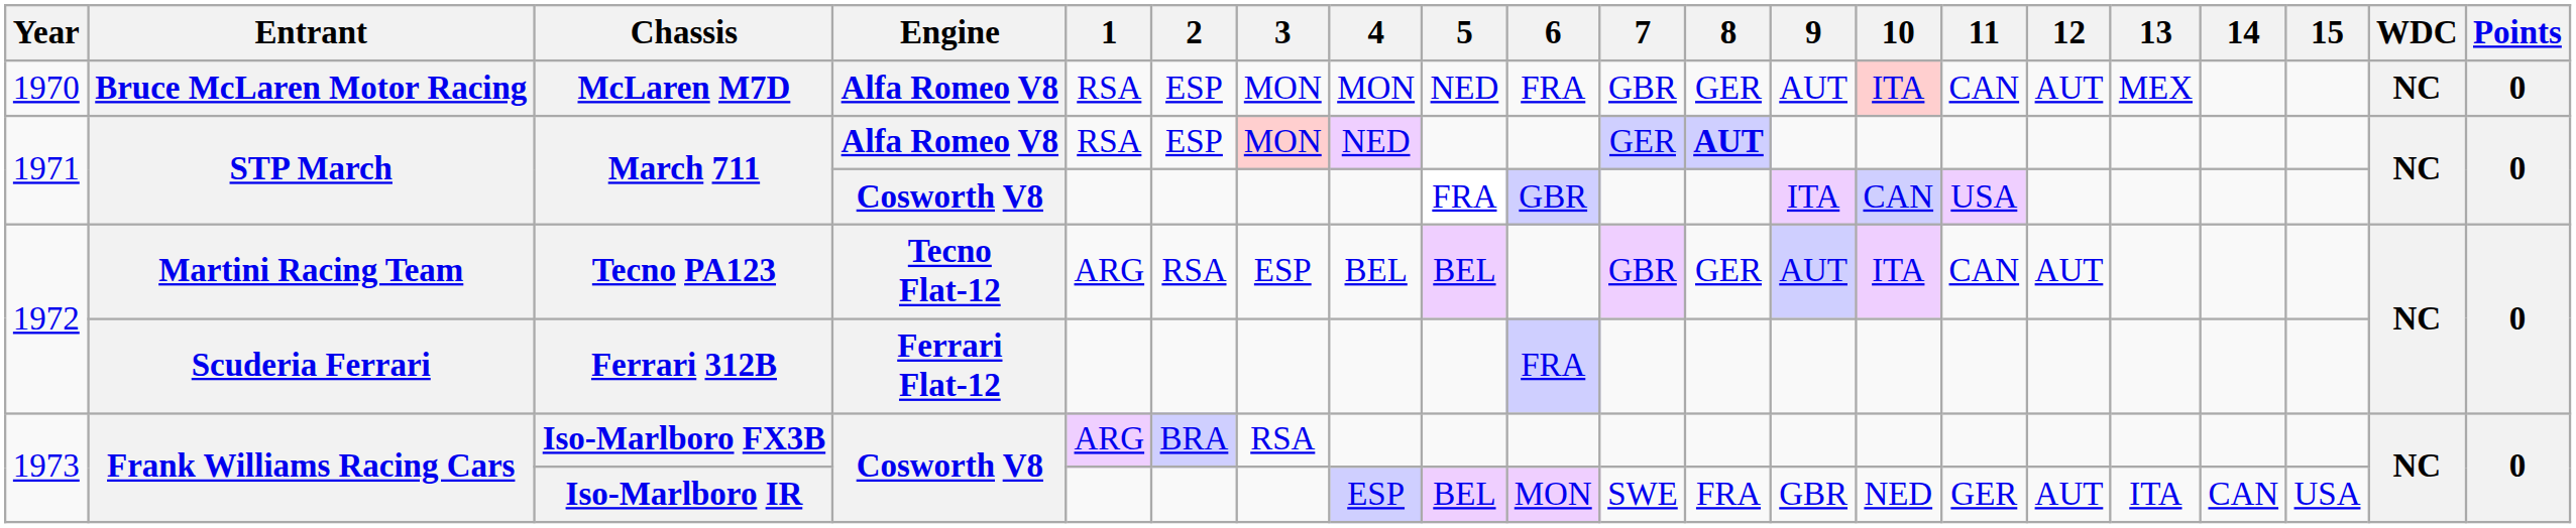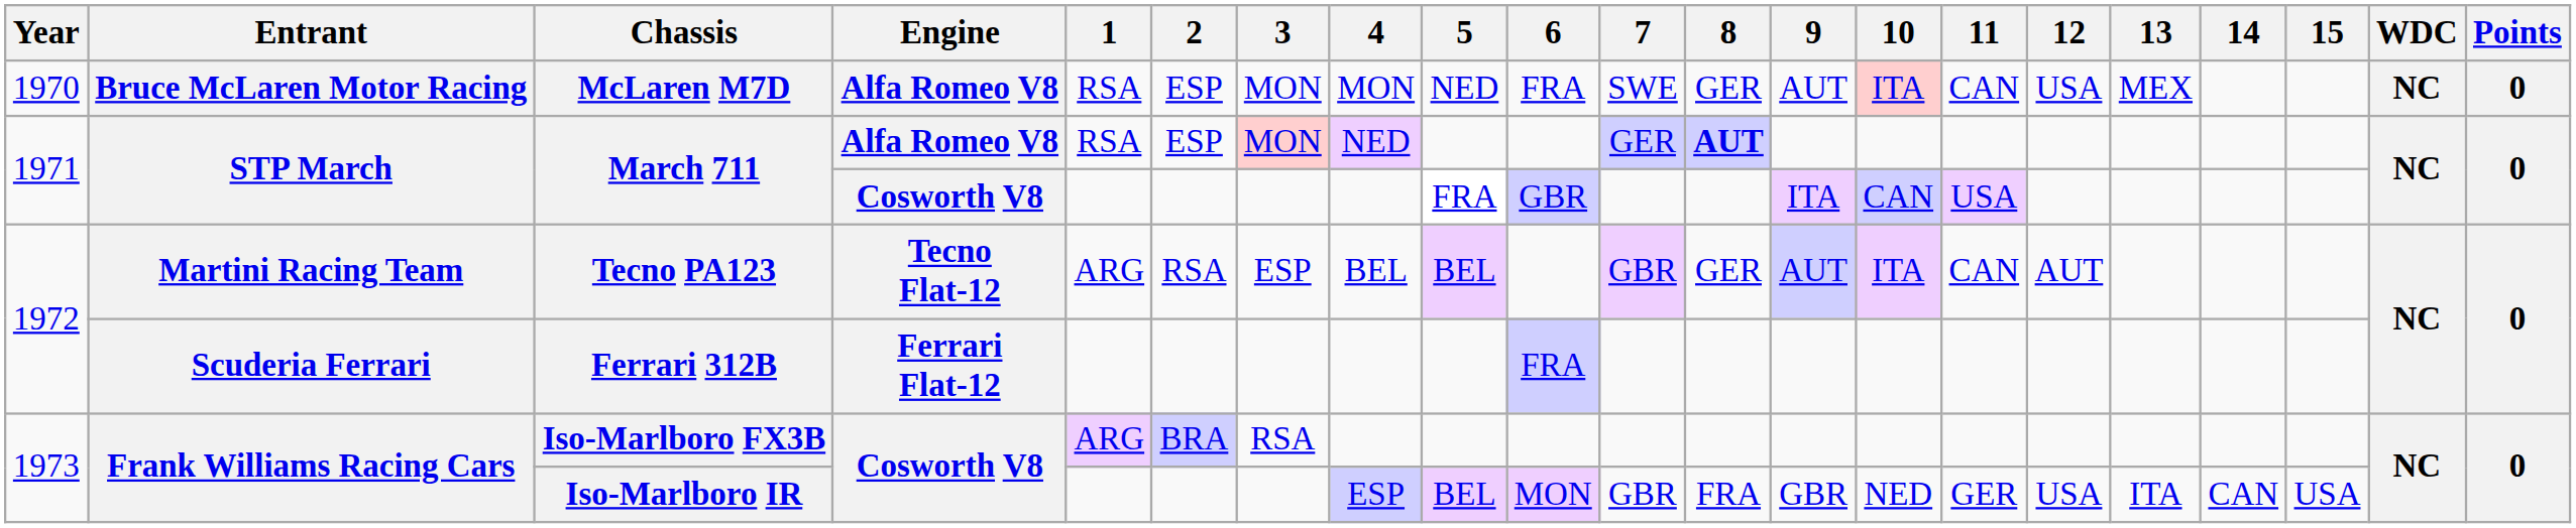McLaren M7D | 7: GBR -> SWE
McLaren M7D | 12: AUT -> USA
Iso-Marlboro IR | 7: SWE -> GBR
Iso-Marlboro IR | 12: AUT -> USA
